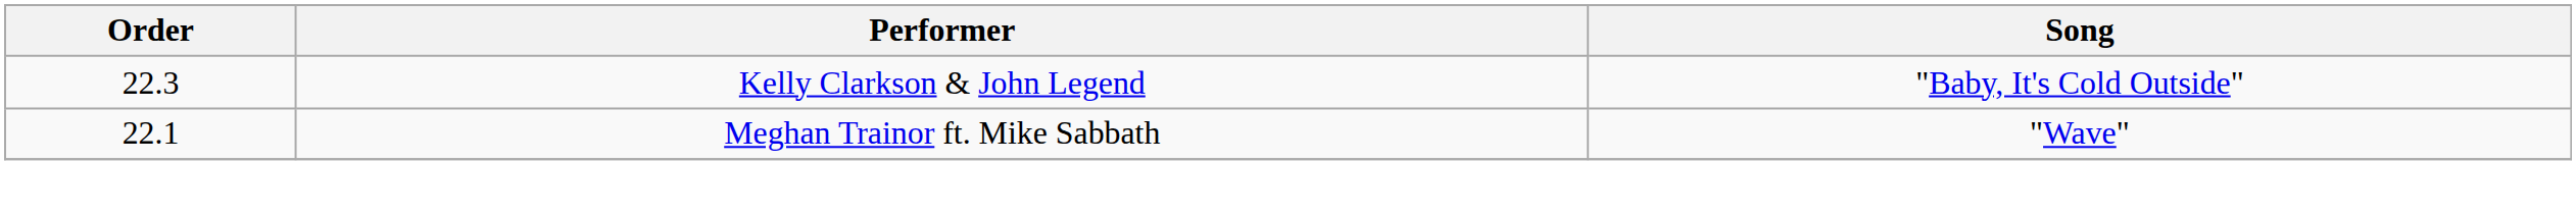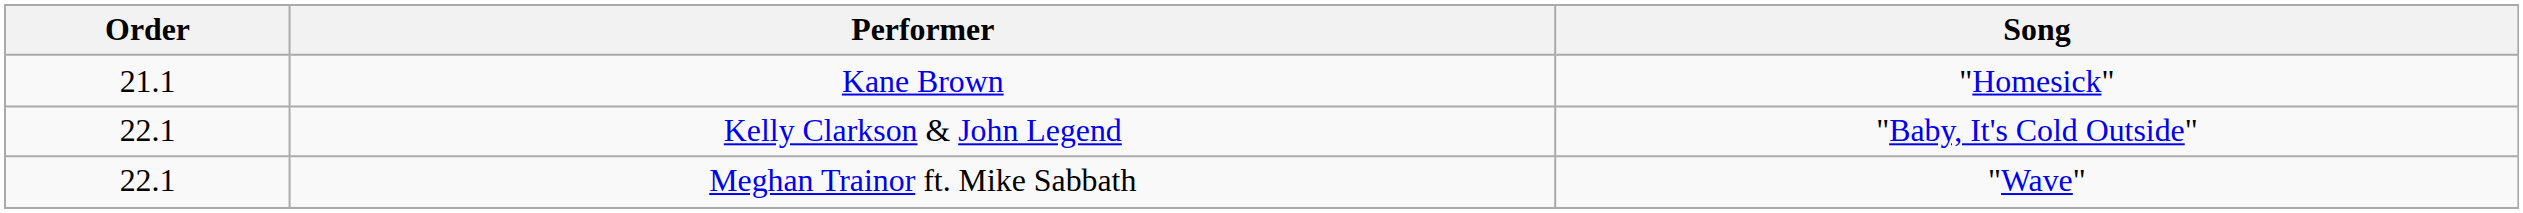+ row: 21.1 | Kane Brown | "Homesick"
Kelly Clarkson & John Legend | Order: 22.3 -> 22.1
